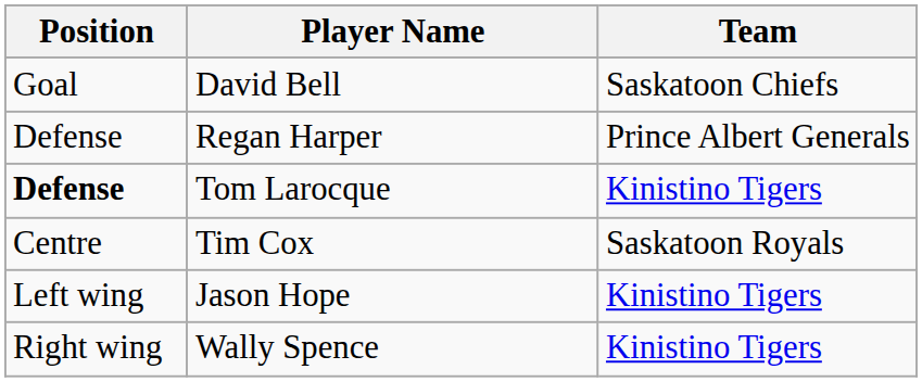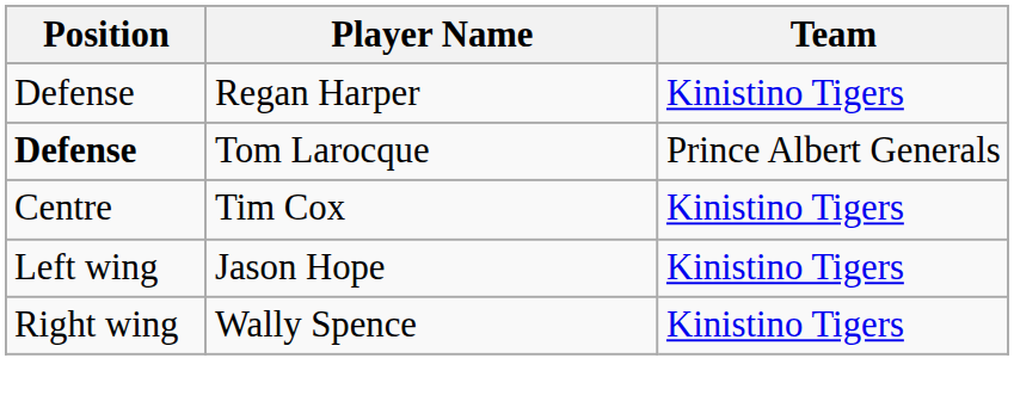- row: Goal | David Bell | Saskatoon Chiefs
Regan Harper | Team: Prince Albert Generals -> Kinistino Tigers
Tom Larocque | Team: Kinistino Tigers -> Prince Albert Generals
Tim Cox | Team: Saskatoon Royals -> Kinistino Tigers
